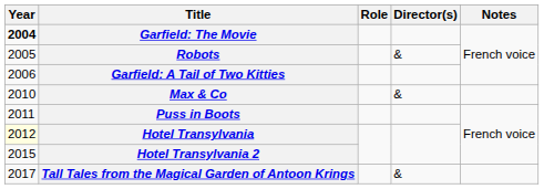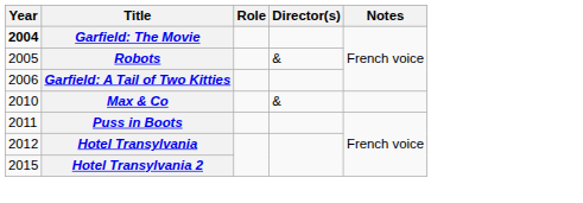Hotel Transylvania | Year: lightyellow background -> no background
- row: 2017 | Tall Tales from the Magical Garden of Antoon Krings | &
